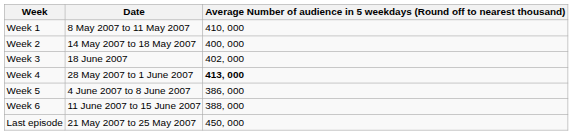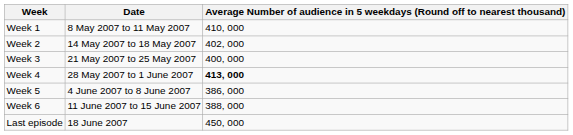Week 2 | column 3: 400, 000 -> 402, 000
Week 3 | Date: 18 June 2007 -> 21 May 2007 to 25 May 2007
Week 3 | column 3: 402, 000 -> 400, 000
Last episode | Date: 21 May 2007 to 25 May 2007 -> 18 June 2007
